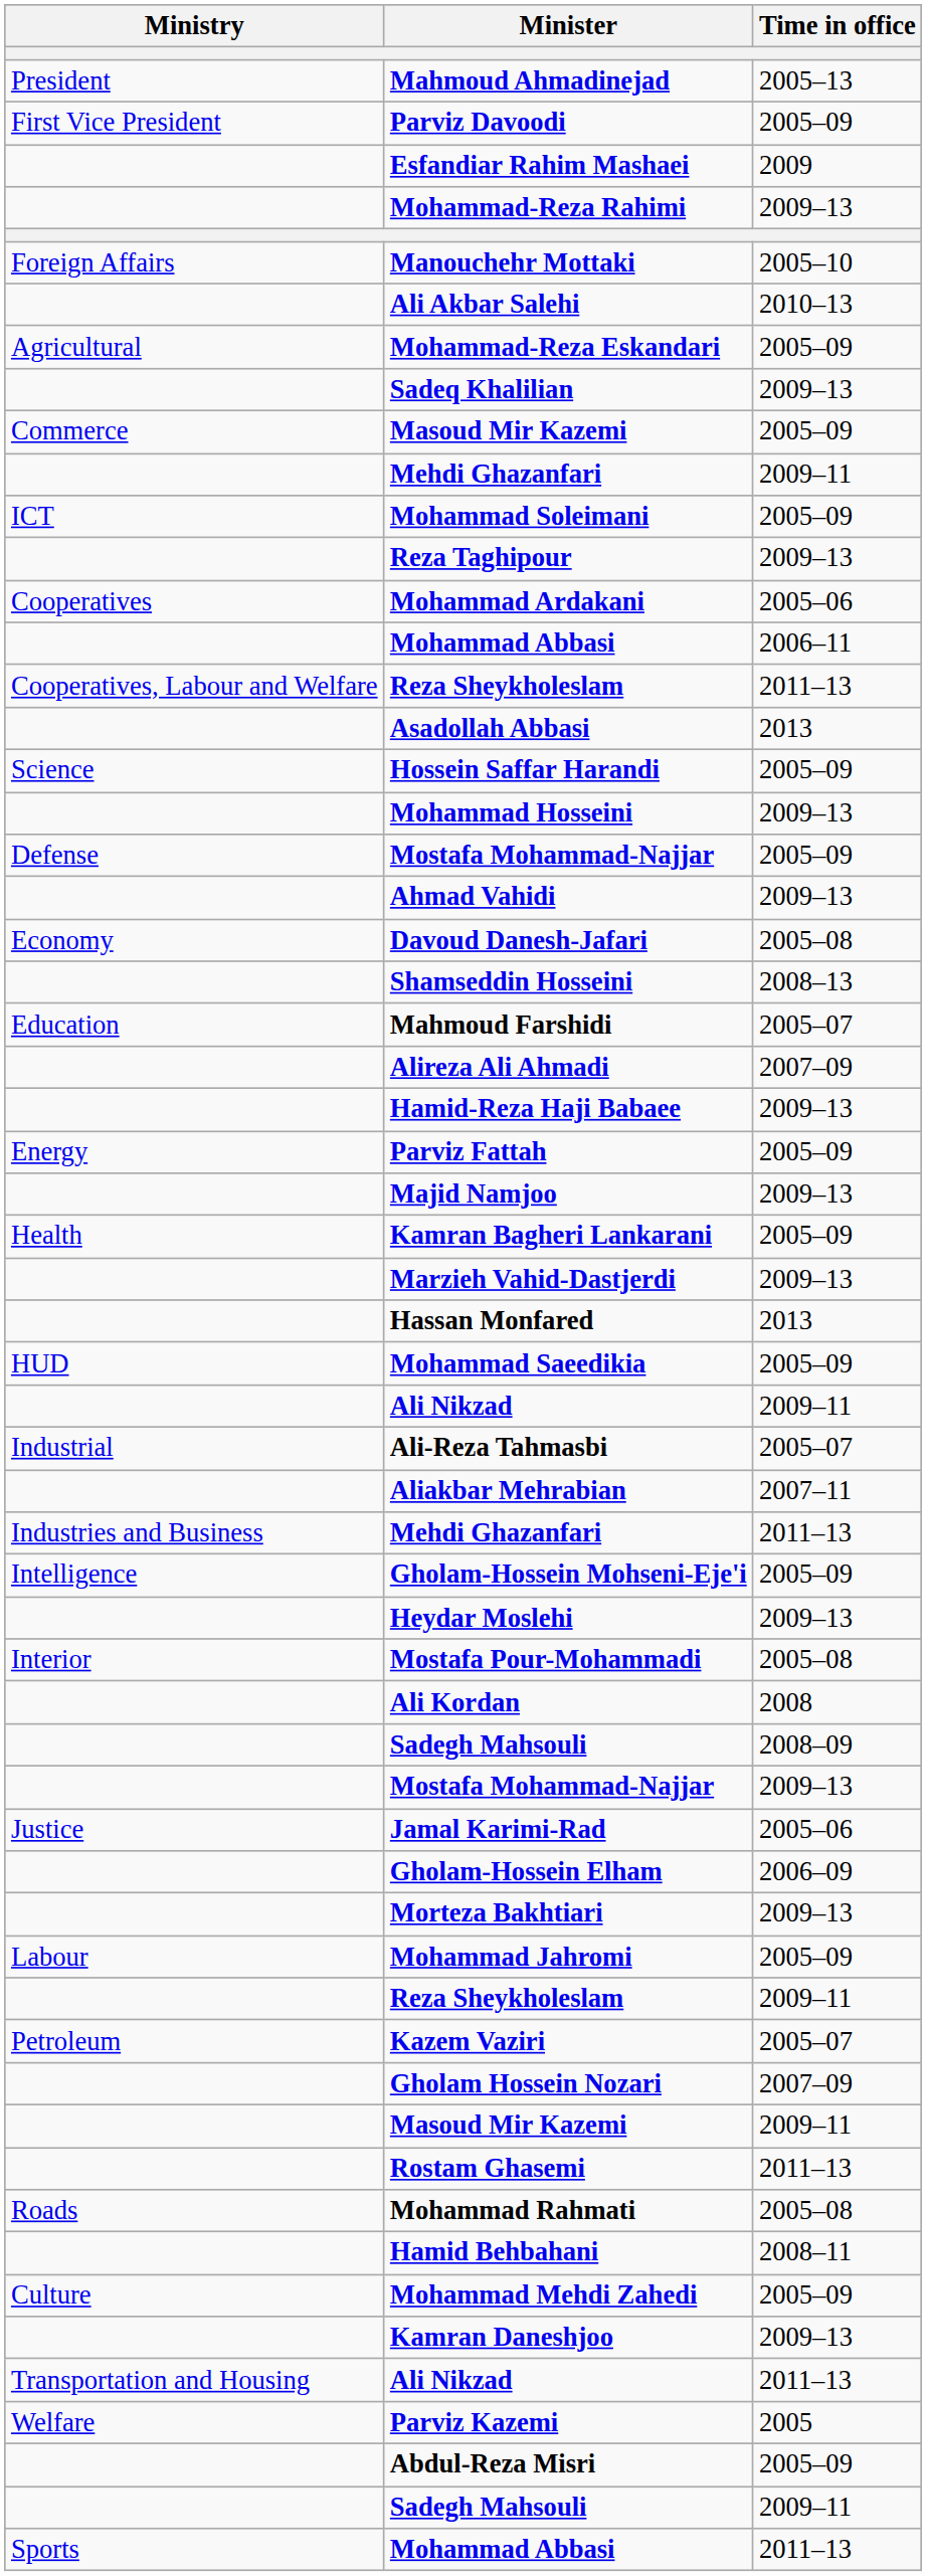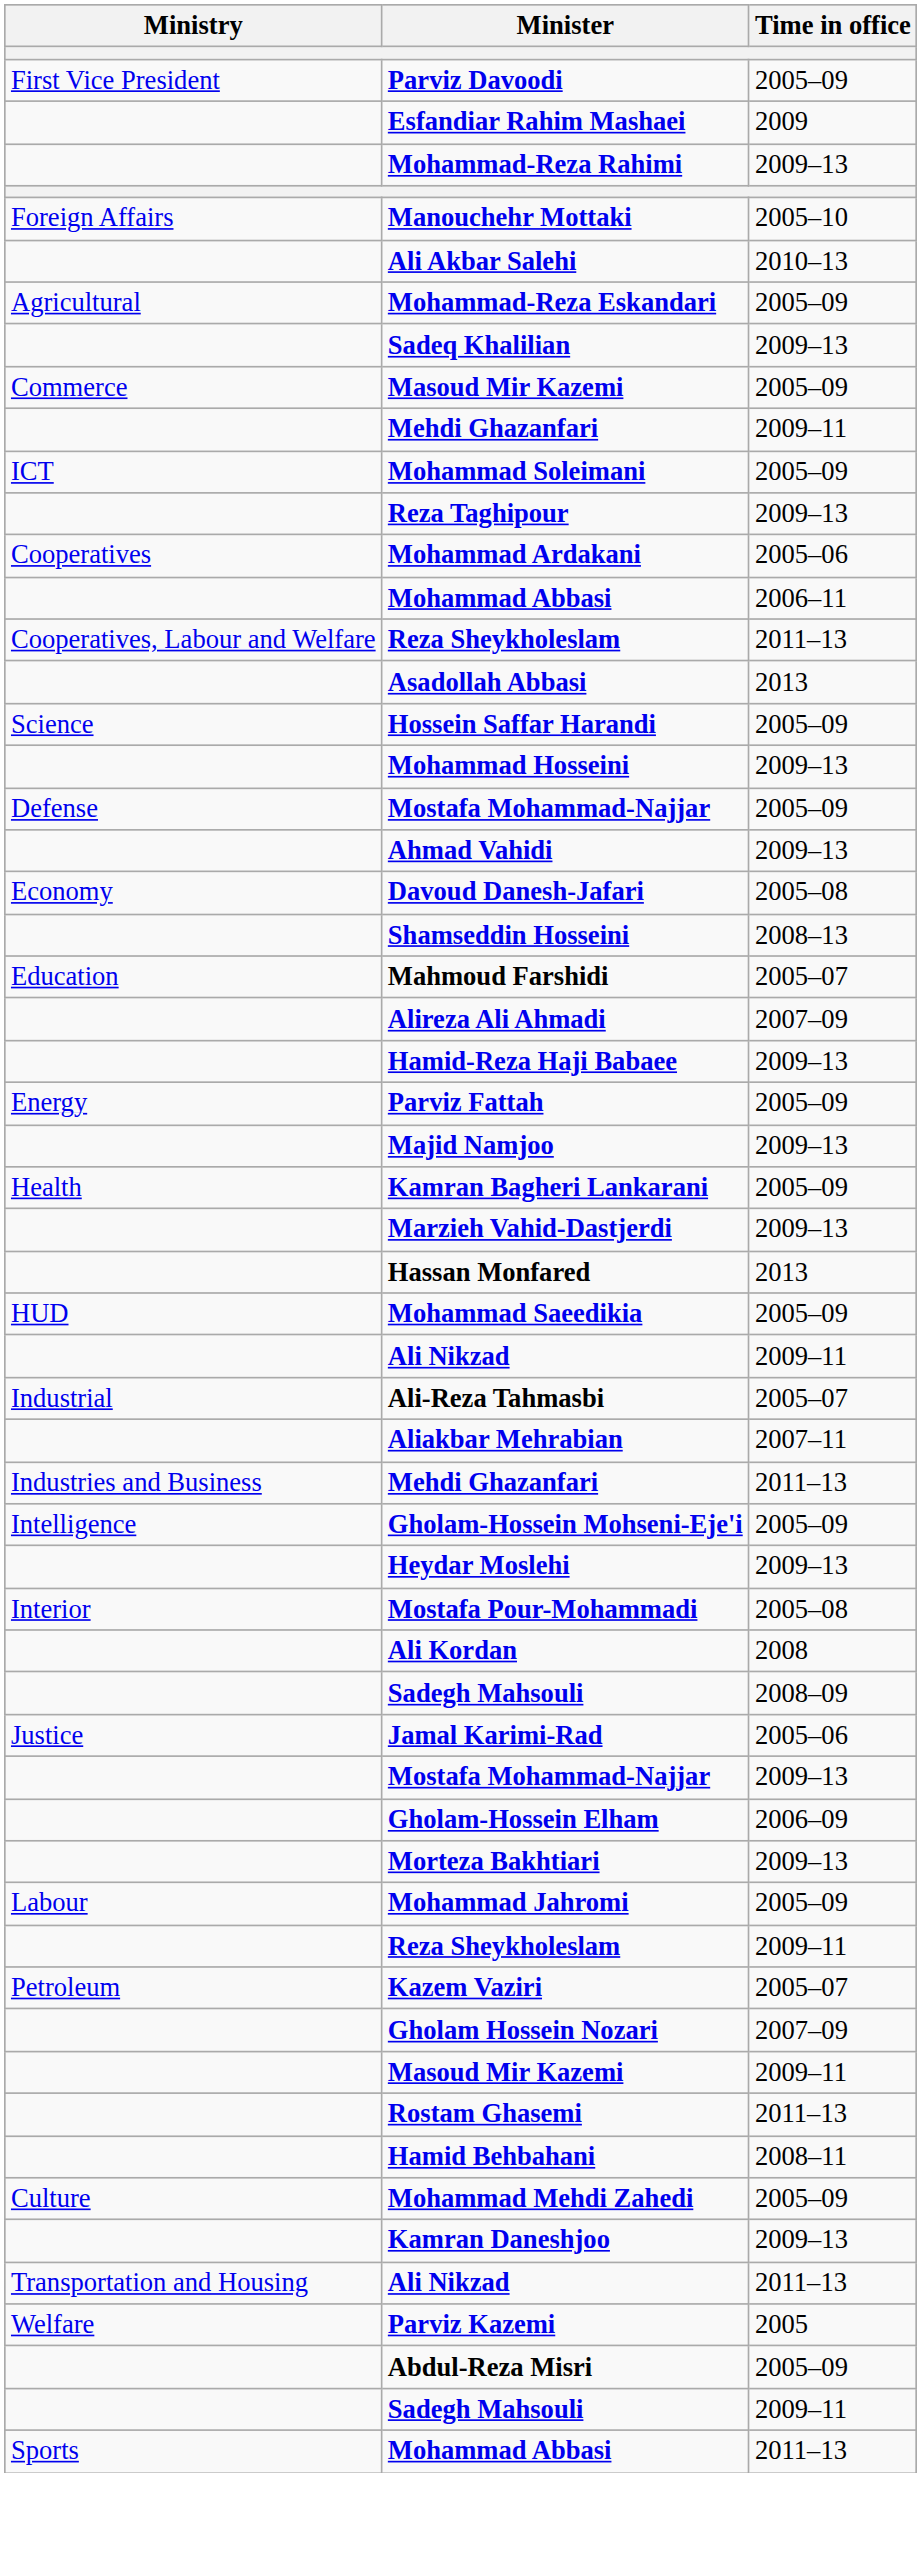- row: President | Mahmoud Ahmadinejad | 2005–13
rows swapped: Mostafa Mohammad-Najjar / 2009–13 <-> Jamal Karimi-Rad
- row: Roads | Mohammad Rahmati | 2005–08
